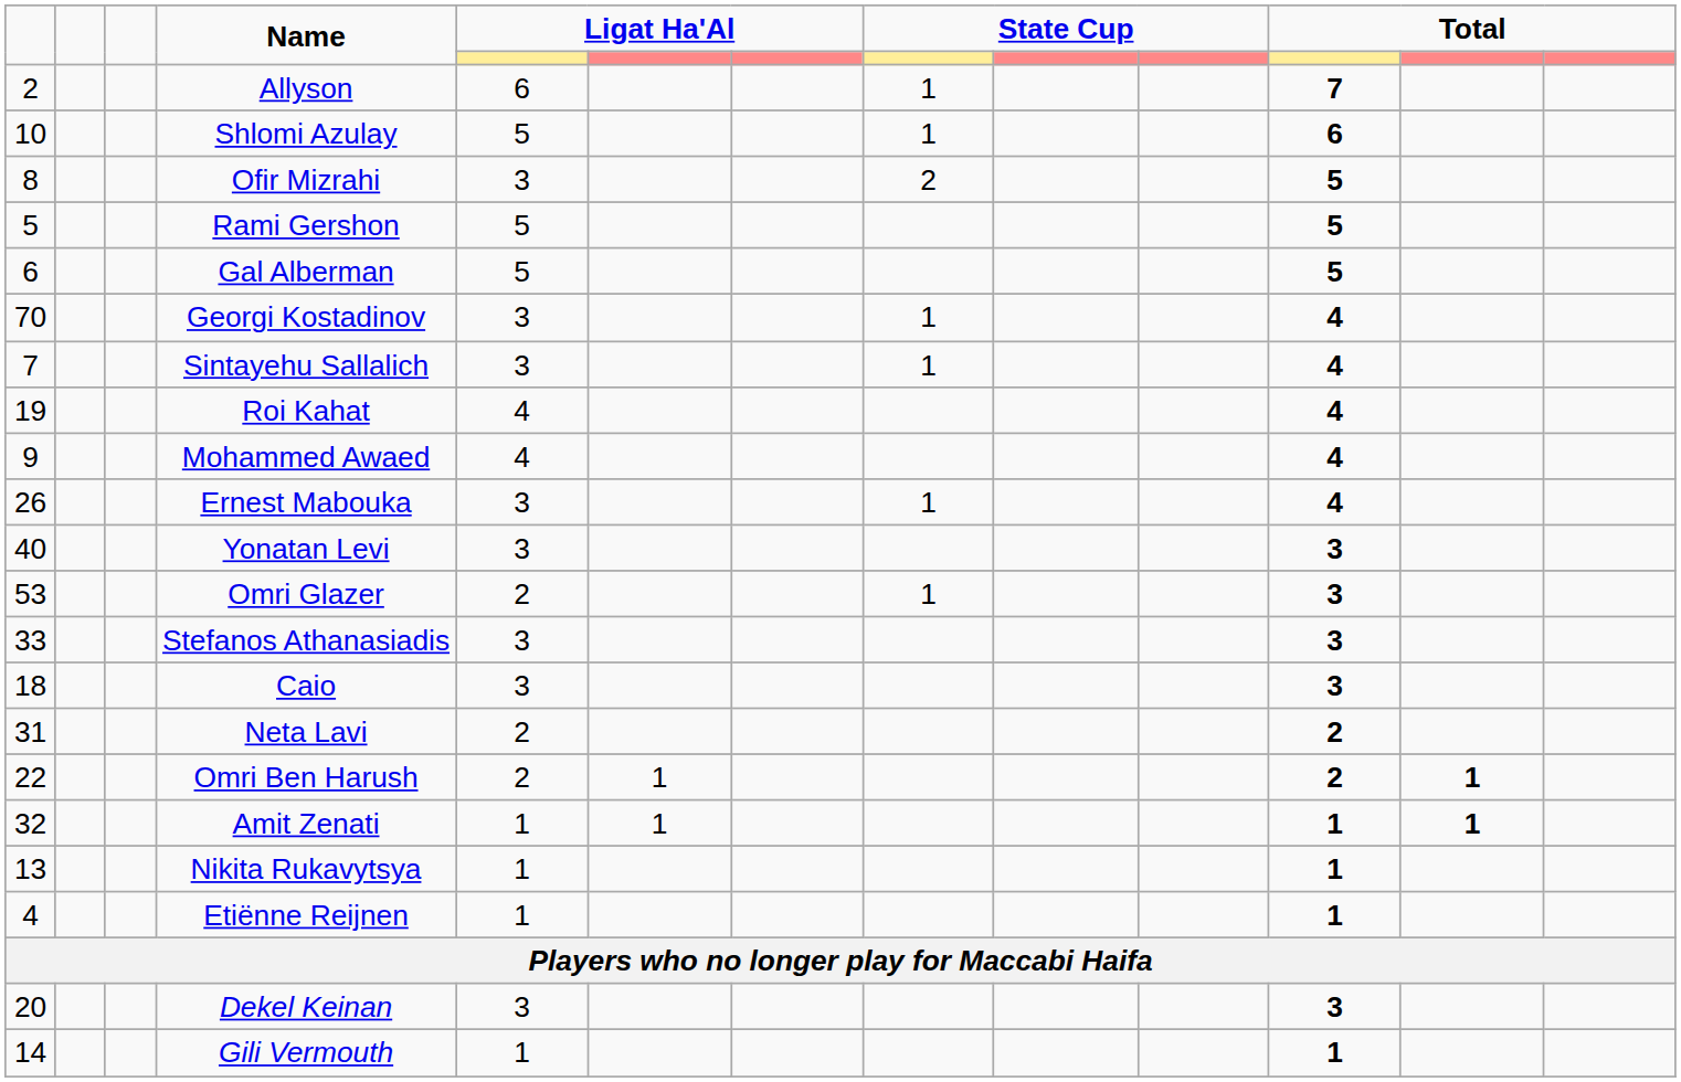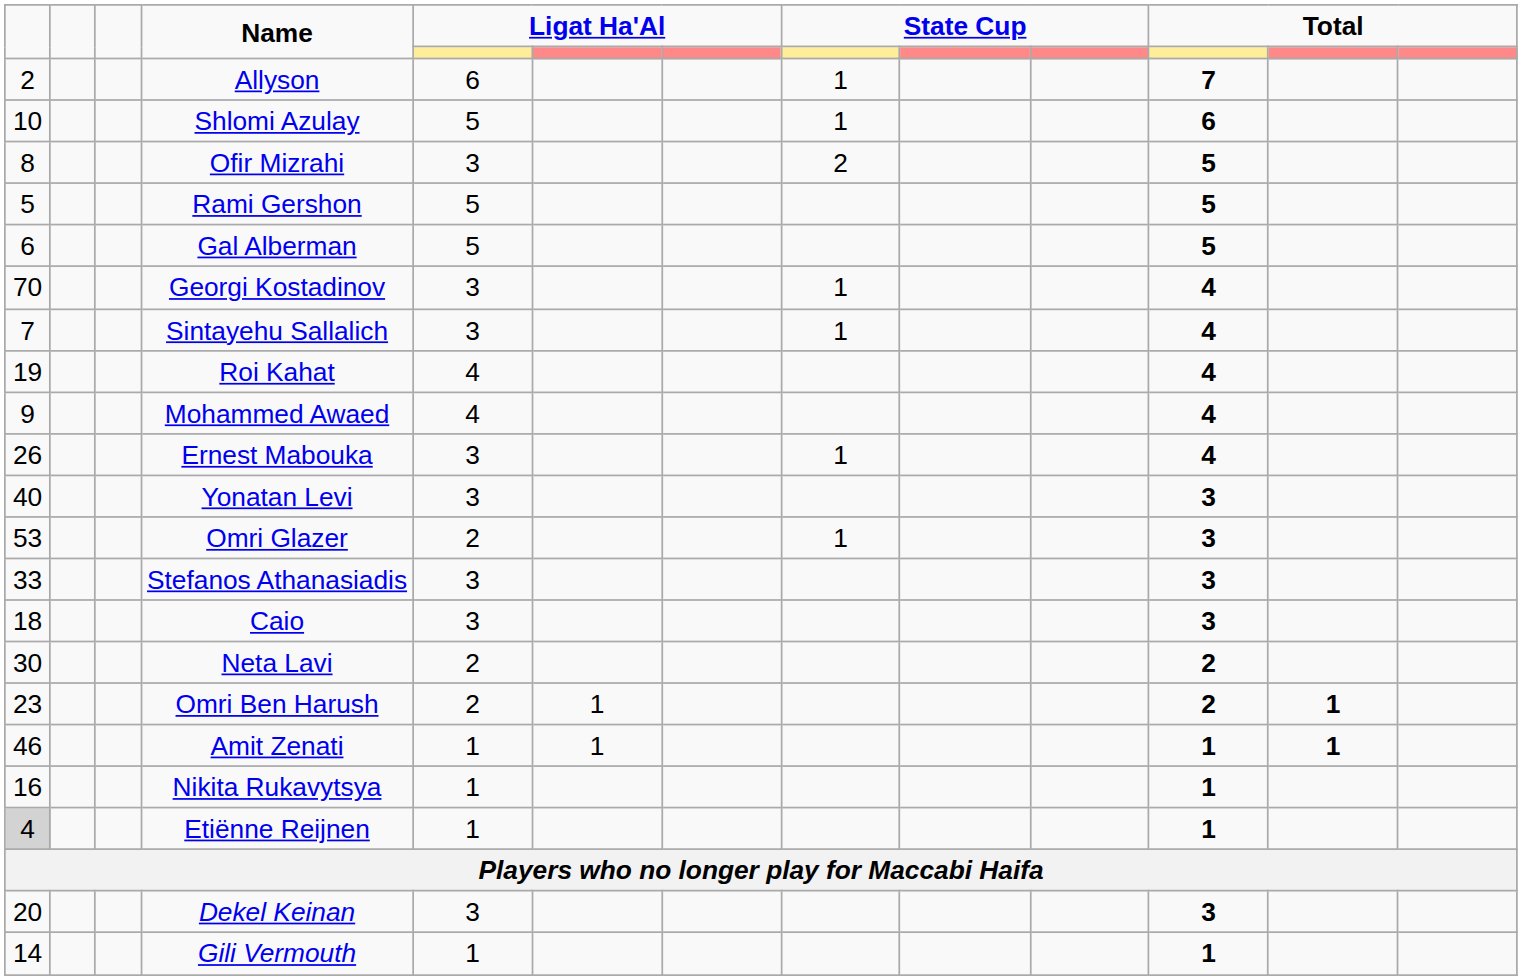Neta Lavi | column 1: 31 -> 30
Omri Ben Harush | column 1: 22 -> 23
Amit Zenati | column 1: 32 -> 46
Nikita Rukavytsya | column 1: 13 -> 16
Etiënne Reijnen | column 1: no background -> lightgrey background
